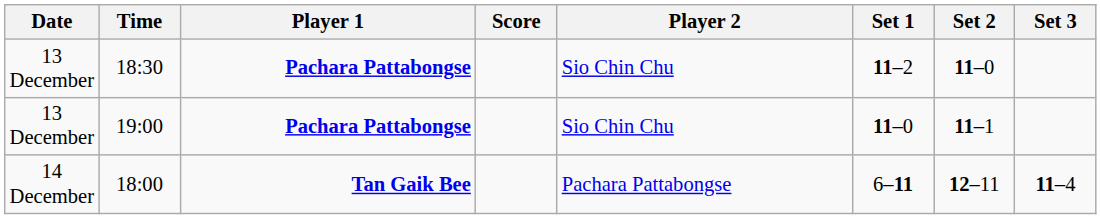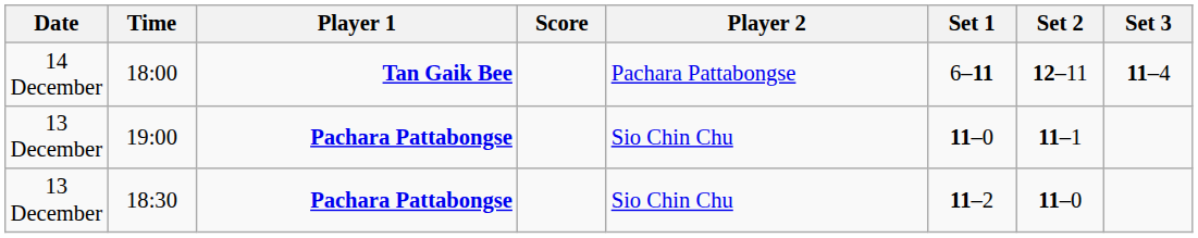rows swapped: 18:30 <-> 18:00
